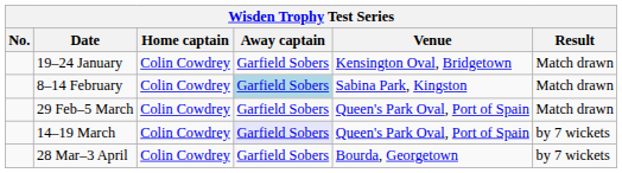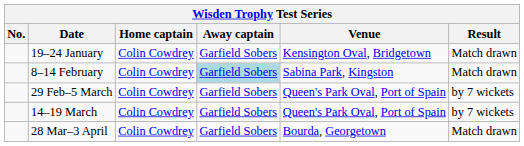29 Feb–5 March | Result: Match drawn -> by 7 wickets
14–19 March | Away captain: lavender background -> no background
28 Mar–3 April | Result: by 7 wickets -> Match drawn
